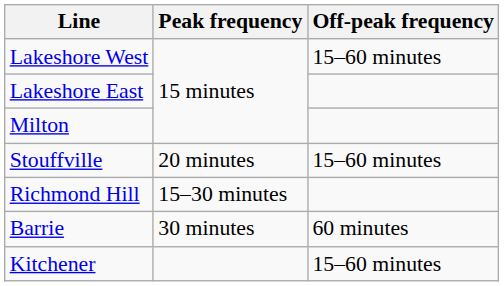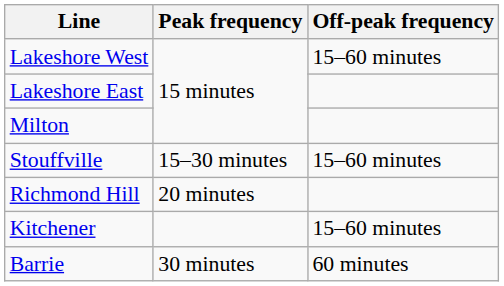Stouffville | Peak frequency: 20 minutes -> 15–30 minutes
Richmond Hill | Peak frequency: 15–30 minutes -> 20 minutes
rows swapped: Kitchener <-> Barrie
